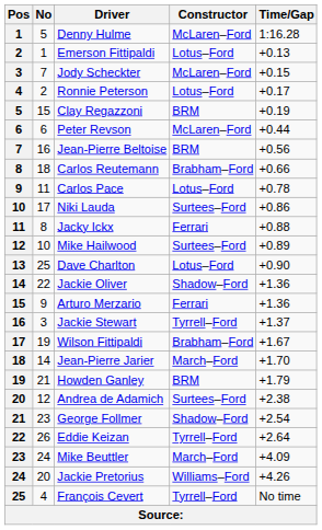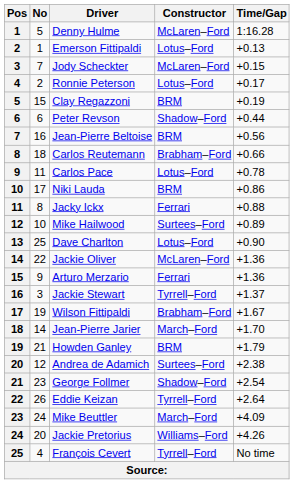Peter Revson | Constructor: McLaren–Ford -> Shadow–Ford
Niki Lauda | Constructor: Surtees–Ford -> BRM
Jackie Oliver | Constructor: Shadow–Ford -> McLaren–Ford
